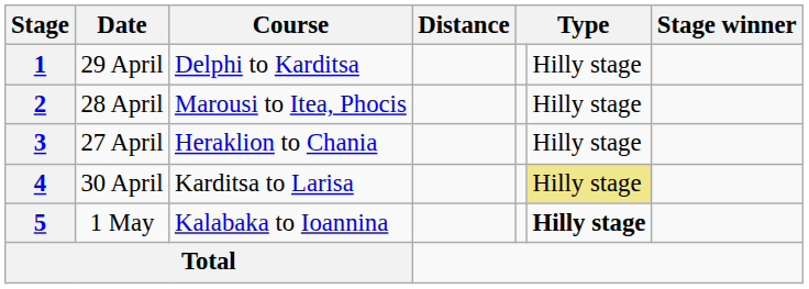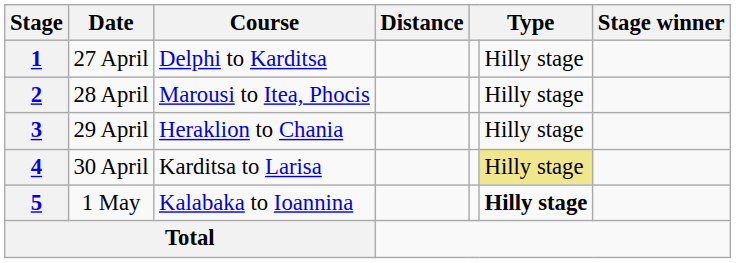1 | Date: 29 April -> 27 April
3 | Date: 27 April -> 29 April
